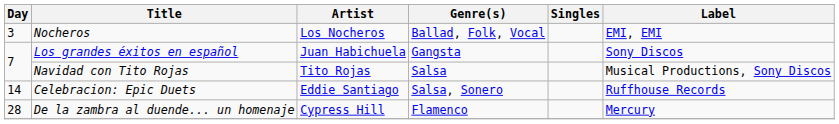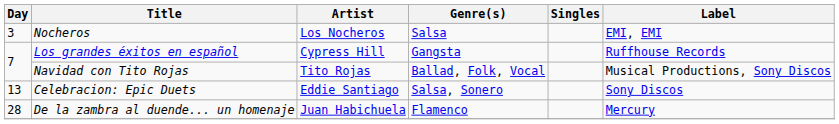Nocheros | Genre(s): Ballad, Folk, Vocal -> Salsa
Los grandes éxitos en español | Artist: Juan Habichuela -> Cypress Hill
Los grandes éxitos en español | Label: Sony Discos -> Ruffhouse Records
Navidad con Tito Rojas | Genre(s): Salsa -> Ballad, Folk, Vocal
Celebracion: Epic Duets | Day: 14 -> 13
Celebracion: Epic Duets | Label: Ruffhouse Records -> Sony Discos
De la zambra al duende... un homenaje | Artist: Cypress Hill -> Juan Habichuela
